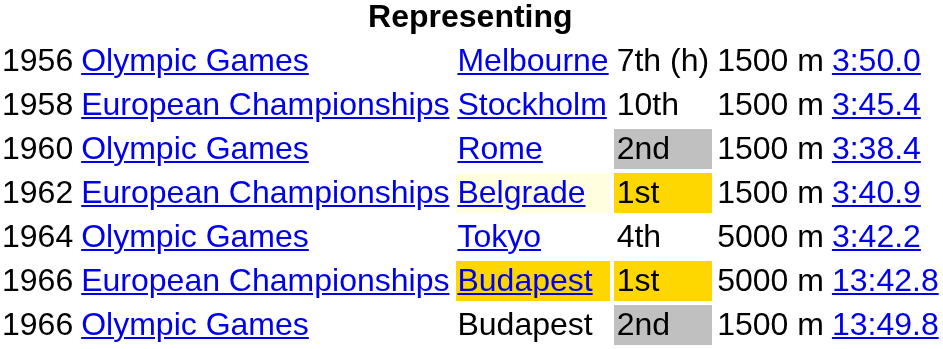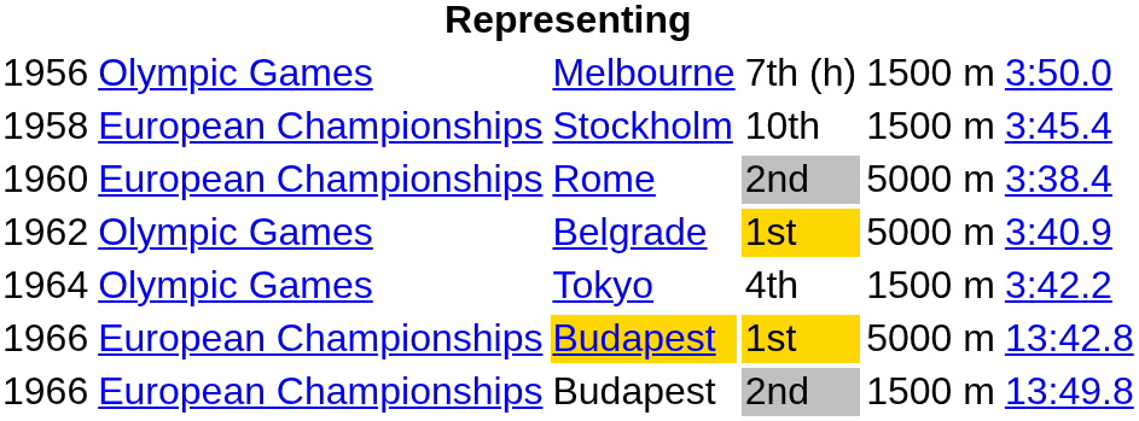1960 | column 2: Olympic Games -> European Championships
1960 | column 5: 1500 m -> 5000 m
1962 | column 2: European Championships -> Olympic Games
1962 | column 3: lightyellow background -> no background
1962 | column 5: 1500 m -> 5000 m
1964 | column 5: 5000 m -> 1500 m
1966 / 2nd | column 2: Olympic Games -> European Championships
